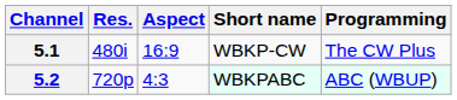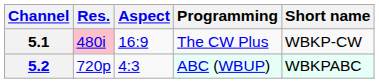columns swapped: Short name <-> Programming
5.1 | Res.: no background -> pink background
